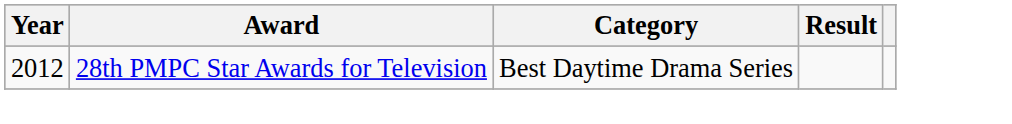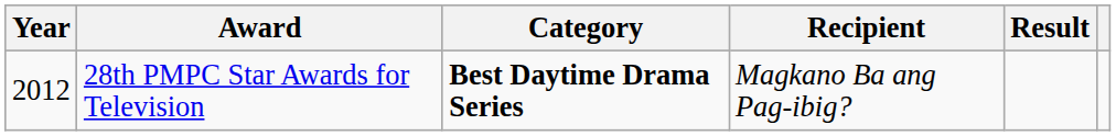+ column: Recipient | Magkano Ba ang Pag-ibig?
28th PMPC Star Awards for Television | Category: normal -> bold
